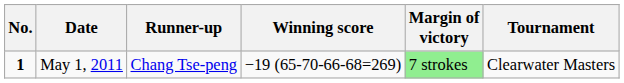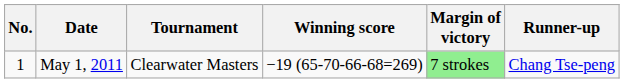columns swapped: Tournament <-> Runner-up
May 1, 2011 | No.: bold -> normal
